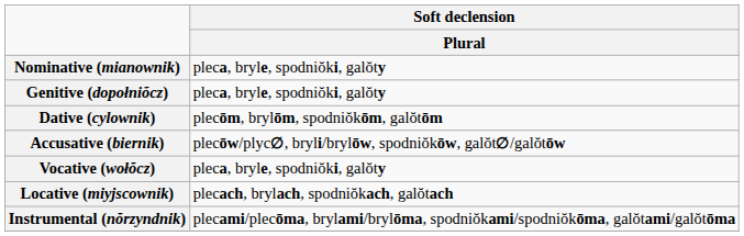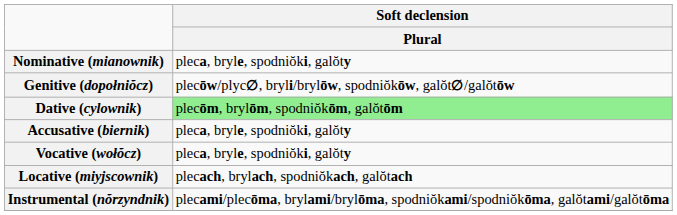Genitive (dopołniŏcz) | Soft declension / Plural: pleca, bryle, spodniŏki, galŏty -> plecōw/plyc∅, bryli/brylōw, spodniŏkōw, galŏt∅/galŏtōw
Dative (cylownik) | Soft declension / Plural: no background -> lightgreen background
Accusative (biernik) | Soft declension / Plural: plecōw/plyc∅, bryli/brylōw, spodniŏkōw, galŏt∅/galŏtōw -> pleca, bryle, spodniŏki, galŏty
